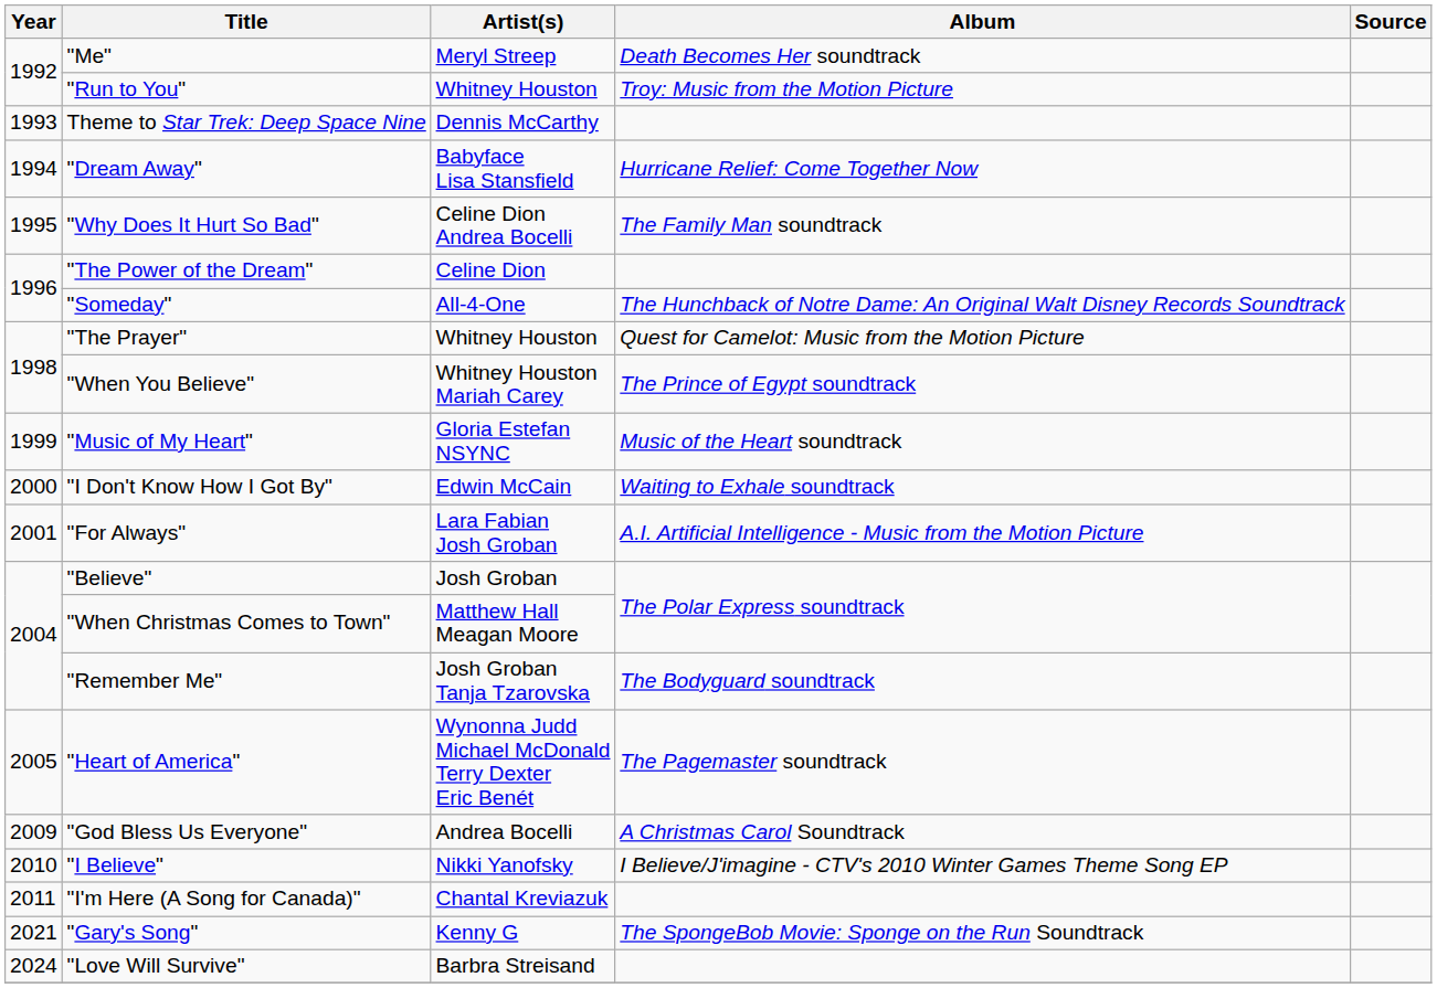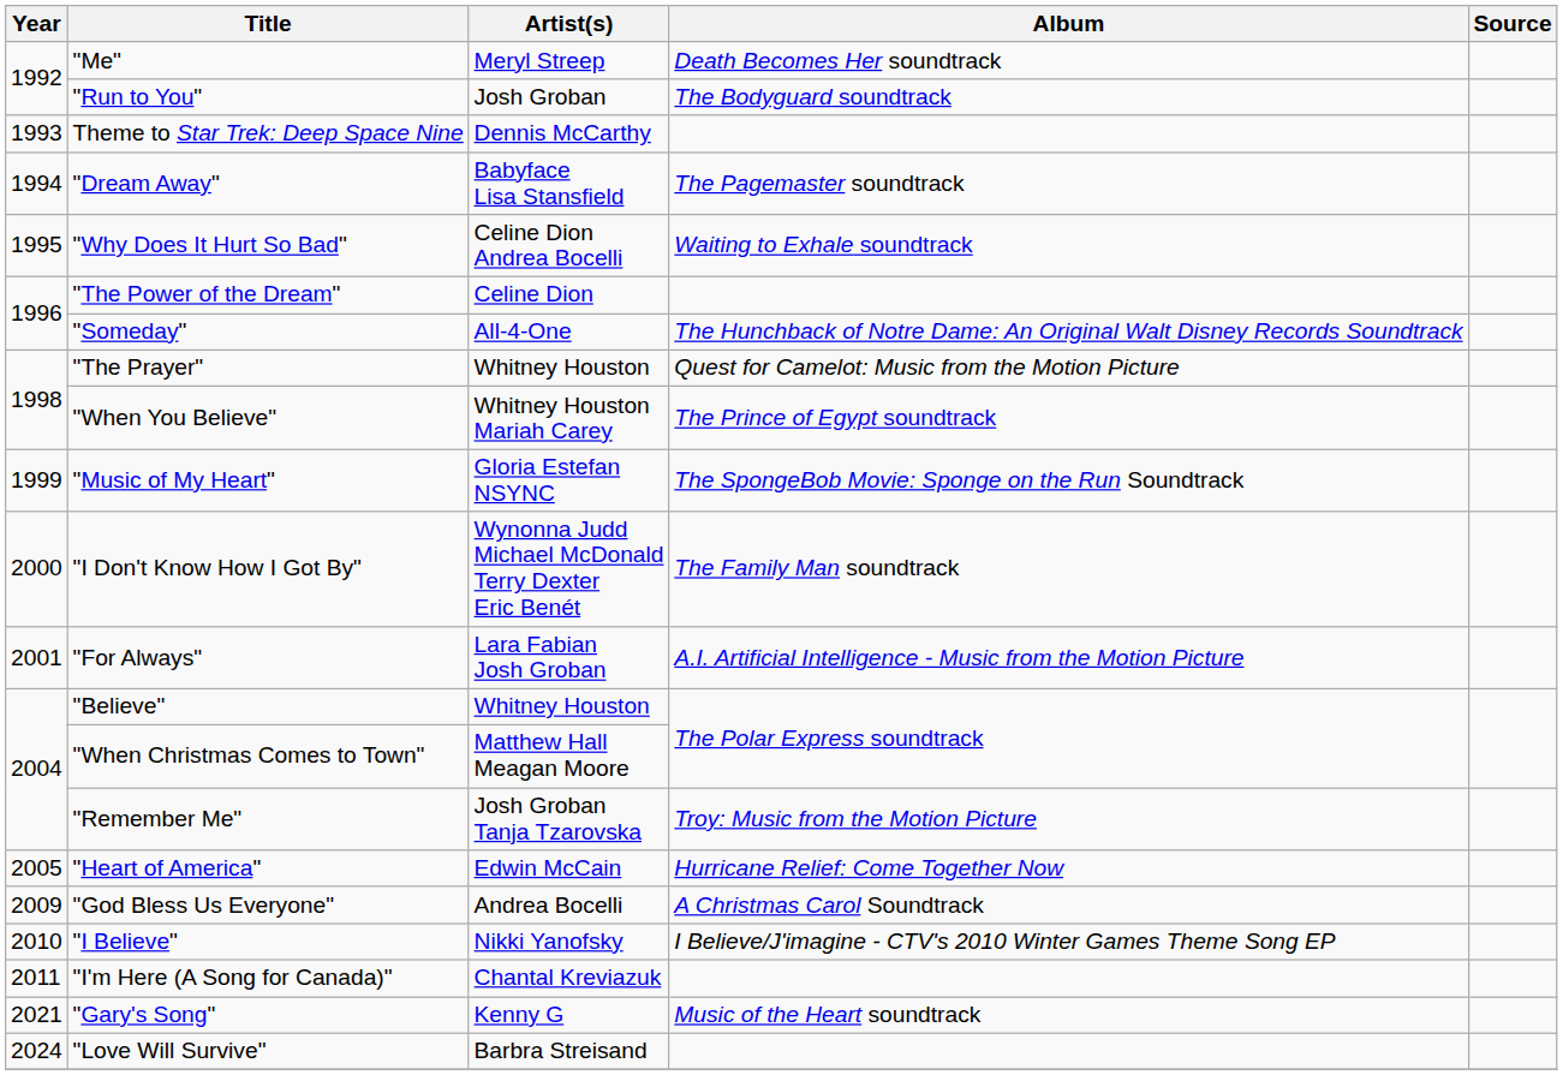"Run to You" | Artist(s): Whitney Houston -> Josh Groban
"Run to You" | Album: Troy: Music from the Motion Picture -> The Bodyguard soundtrack
"Dream Away" | Album: Hurricane Relief: Come Together Now -> The Pagemaster soundtrack
"Why Does It Hurt So Bad" | Album: The Family Man soundtrack -> Waiting to Exhale soundtrack
"Music of My Heart" | Album: Music of the Heart soundtrack -> The SpongeBob Movie: Sponge on the Run Soundtrack
"I Don't Know How I Got By" | Artist(s): Edwin McCain -> Wynonna Judd Michael McDonald Terry Dexter Eric Benét
"I Don't Know How I Got By" | Album: Waiting to Exhale soundtrack -> The Family Man soundtrack
"Believe" | Artist(s): Josh Groban -> Whitney Houston
"Remember Me" | Album: The Bodyguard soundtrack -> Troy: Music from the Motion Picture
"Heart of America" | Artist(s): Wynonna Judd Michael McDonald Terry Dexter Eric Benét -> Edwin McCain
"Heart of America" | Album: The Pagemaster soundtrack -> Hurricane Relief: Come Together Now
"Gary's Song" | Album: The SpongeBob Movie: Sponge on the Run Soundtrack -> Music of the Heart soundtrack
